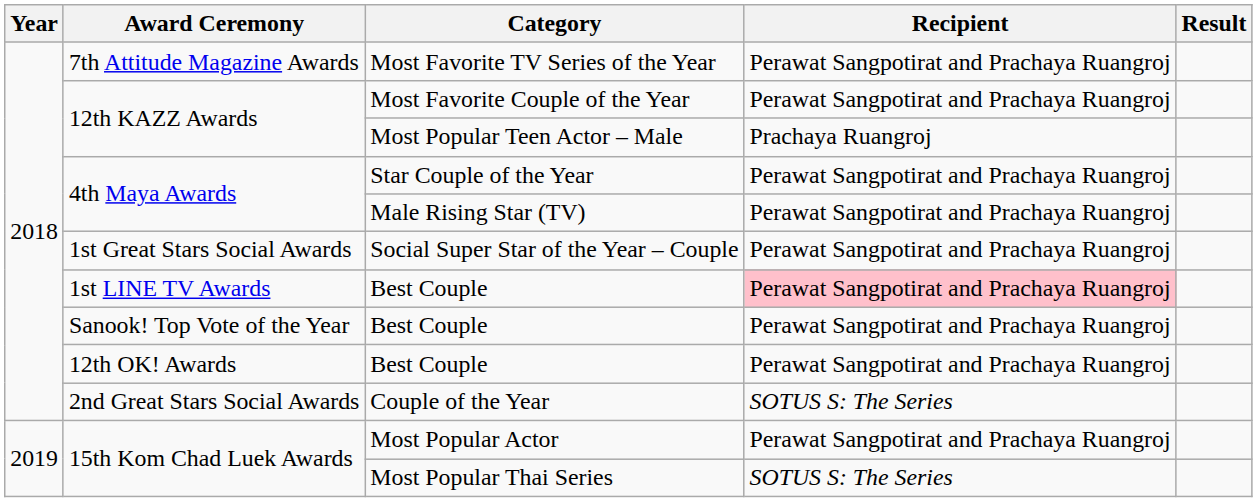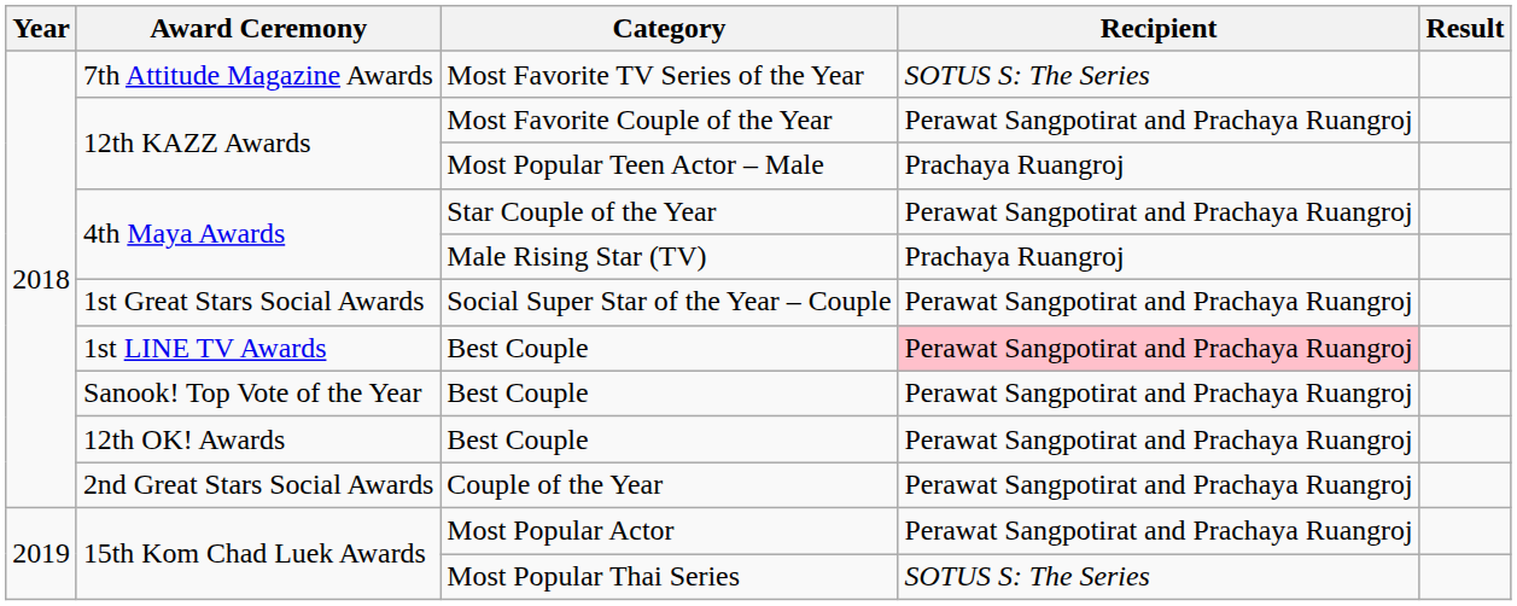Most Favorite TV Series of the Year | Recipient: Perawat Sangpotirat and Prachaya Ruangroj -> SOTUS S: The Series
Male Rising Star (TV) | Recipient: Perawat Sangpotirat and Prachaya Ruangroj -> Prachaya Ruangroj
Couple of the Year | Recipient: SOTUS S: The Series -> Perawat Sangpotirat and Prachaya Ruangroj
